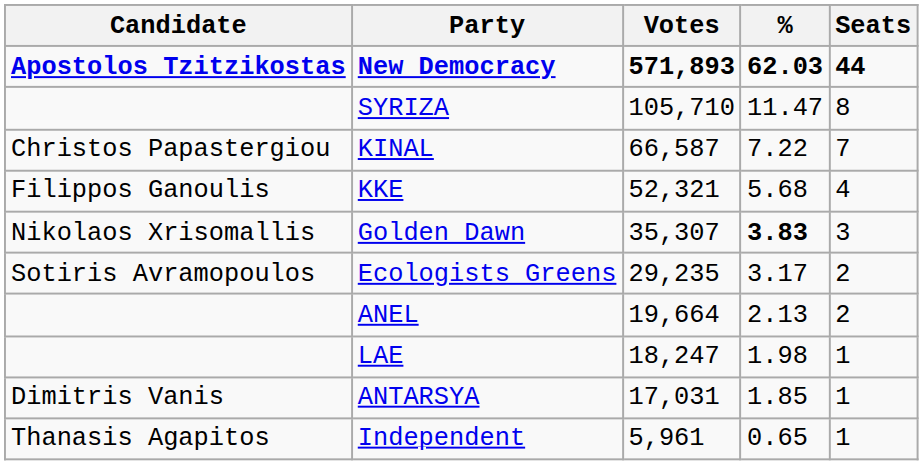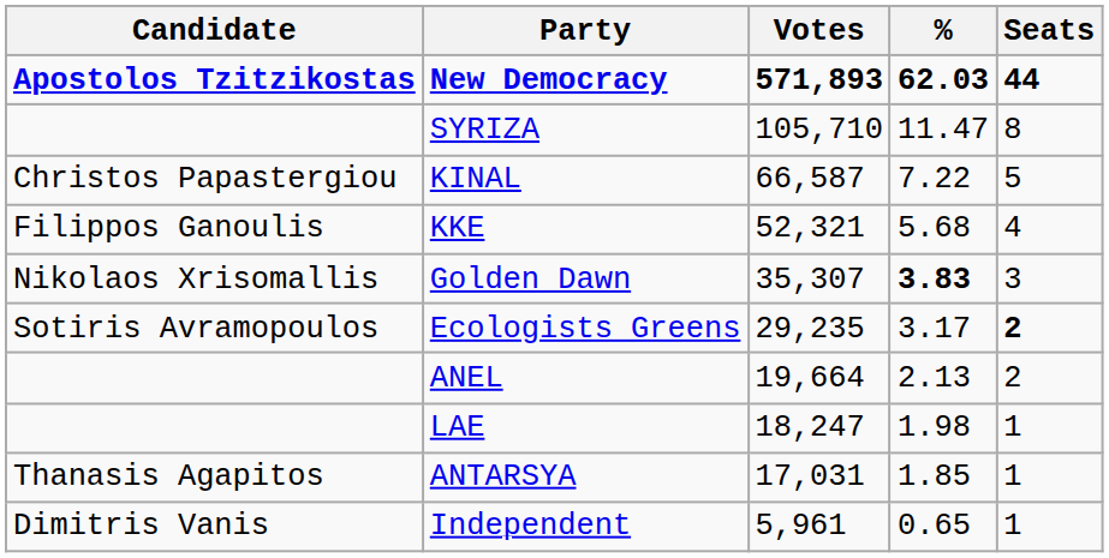KINAL | Seats: 7 -> 5
Ecologists Greens | Seats: normal -> bold
ANTARSYA | Candidate: Dimitris Vanis -> Thanasis Agapitos
Independent | Candidate: Thanasis Agapitos -> Dimitris Vanis
